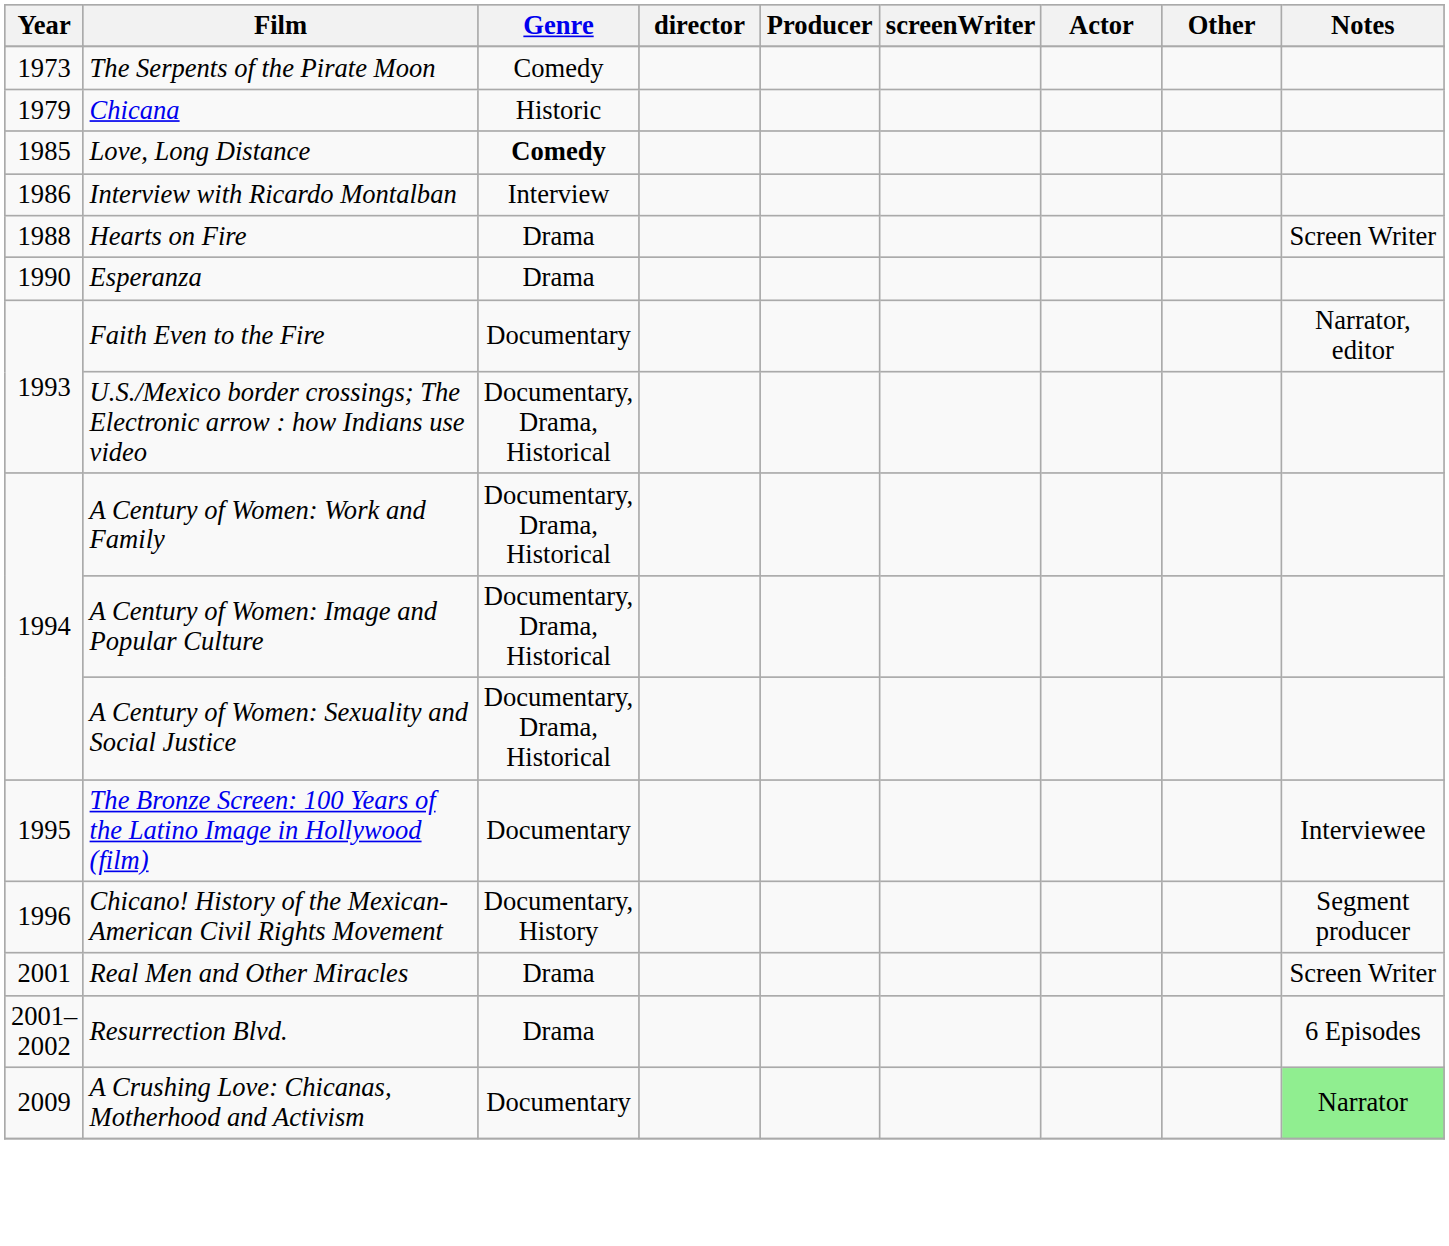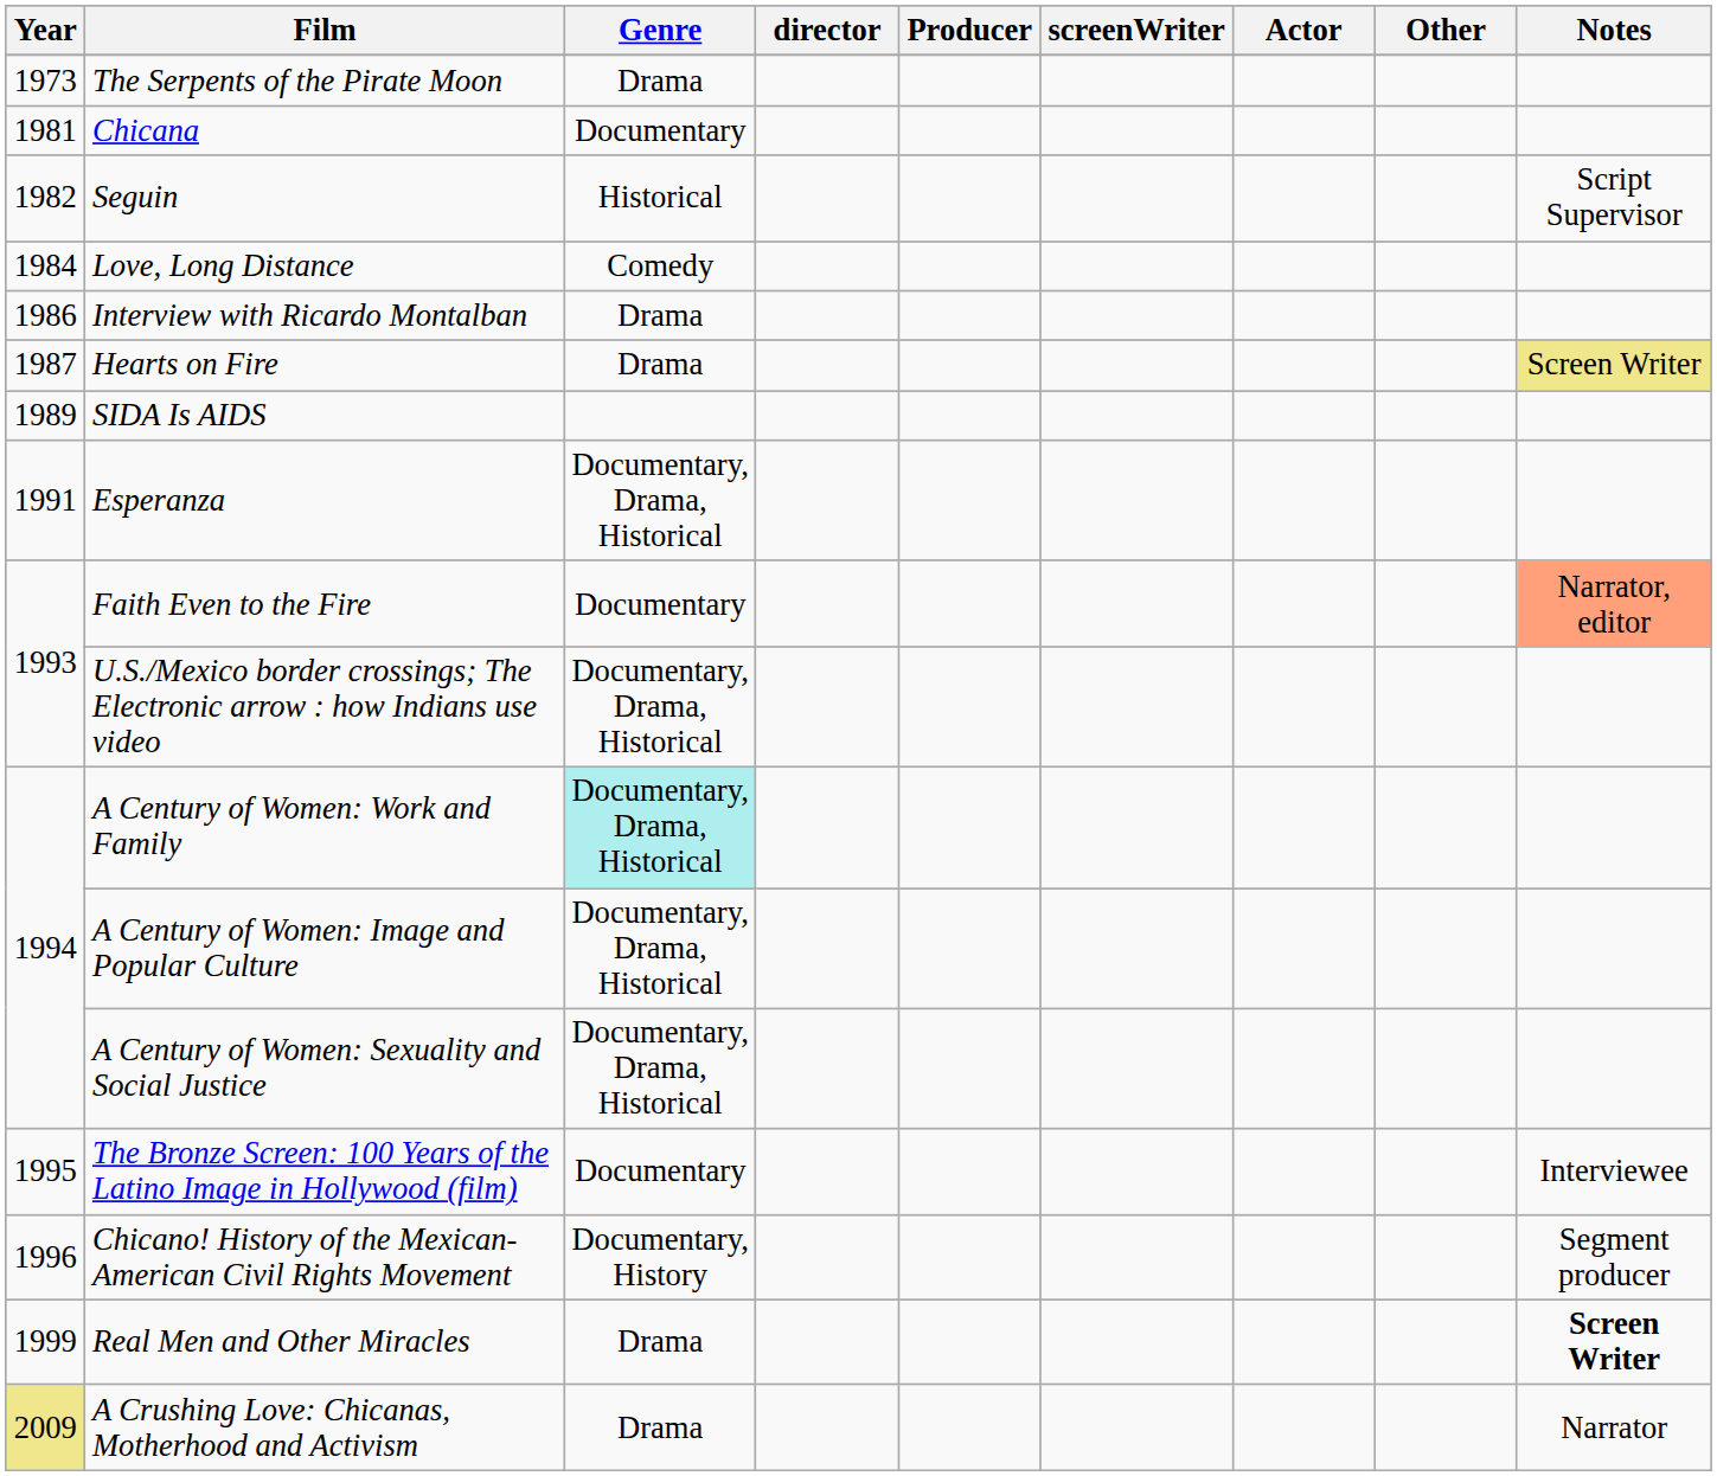The Serpents of the Pirate Moon | Genre: Comedy -> Drama
Chicana | Year: 1979 -> 1981
Chicana | Genre: Historic -> Documentary
+ row: 1982 | Seguin | Historical | Script Supervisor
Love, Long Distance | Year: 1985 -> 1984
Love, Long Distance | Genre: bold -> normal
Interview with Ricardo Montalban | Genre: Interview -> Drama
Hearts on Fire | Year: 1988 -> 1987
Hearts on Fire | Notes: no background -> khaki background
+ row: 1989 | SIDA Is AIDS
Esperanza | Year: 1990 -> 1991
Esperanza | Genre: Drama -> Documentary, Drama, Historical
Faith Even to the Fire | Notes: no background -> lightsalmon background
A Century of Women: Work and Family | Genre: no background -> paleturquoise background
Real Men and Other Miracles | Year: 2001 -> 1999
Real Men and Other Miracles | Notes: normal -> bold
- row: 2001–2002 | Resurrection Blvd. | Drama | 6 Episodes
A Crushing Love: Chicanas, Motherhood and Activism | Year: no background -> khaki background
A Crushing Love: Chicanas, Motherhood and Activism | Genre: Documentary -> Drama
A Crushing Love: Chicanas, Motherhood and Activism | Notes: lightgreen background -> no background
